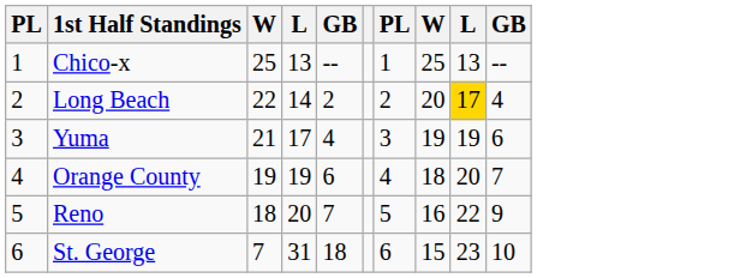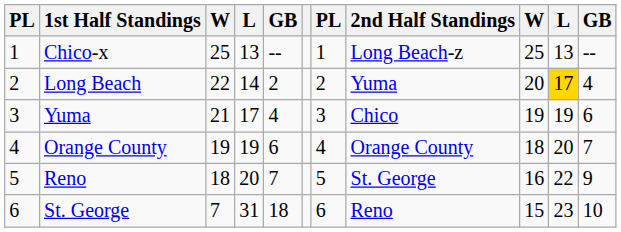+ column: 2nd Half Standings | Long Beach-z | Yuma | Chico | Orange County | St. George | Reno
